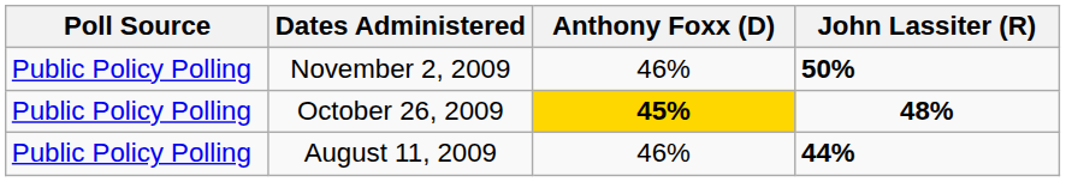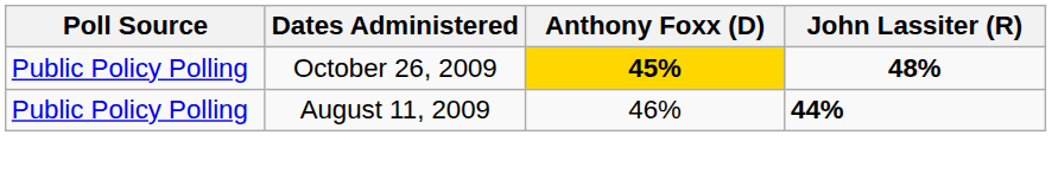- row: Public Policy Polling | November 2, 2009 | 46% | 50%
